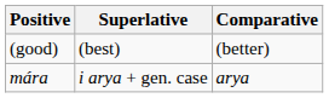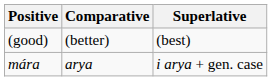columns swapped: Comparative <-> Superlative
